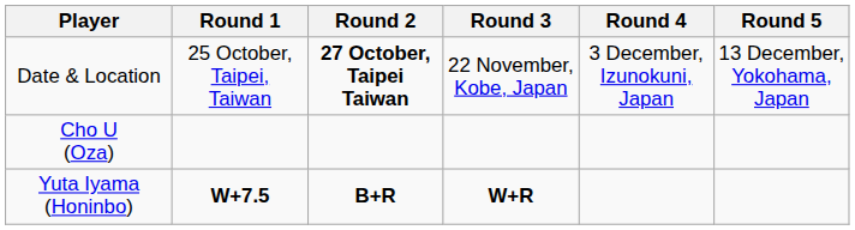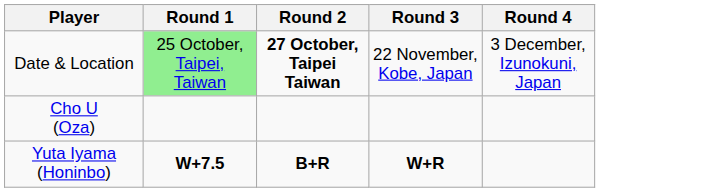- column: Round 5 | 13 December, Yokohama, Japan
Date & Location | Round 1: no background -> lightgreen background
